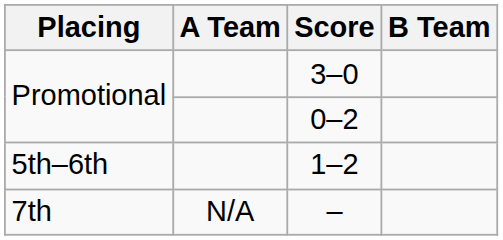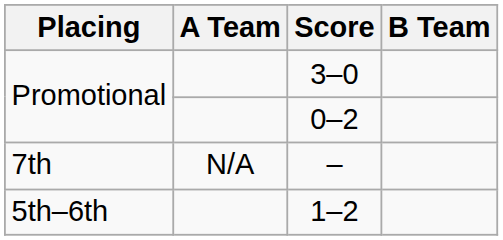rows swapped: 1–2 <-> –
